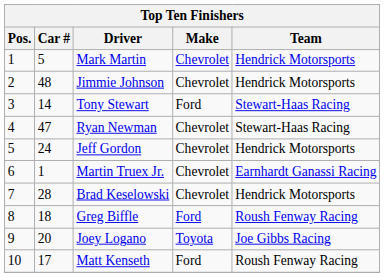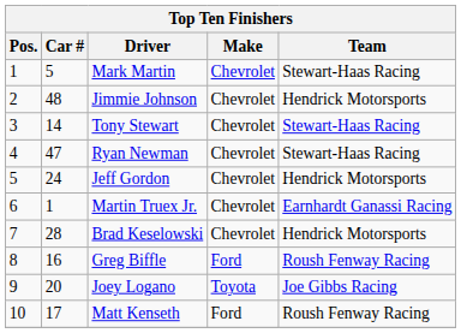Mark Martin | Team: Hendrick Motorsports -> Stewart-Haas Racing
Tony Stewart | Make: Ford -> Chevrolet
Greg Biffle | Car #: 18 -> 16
